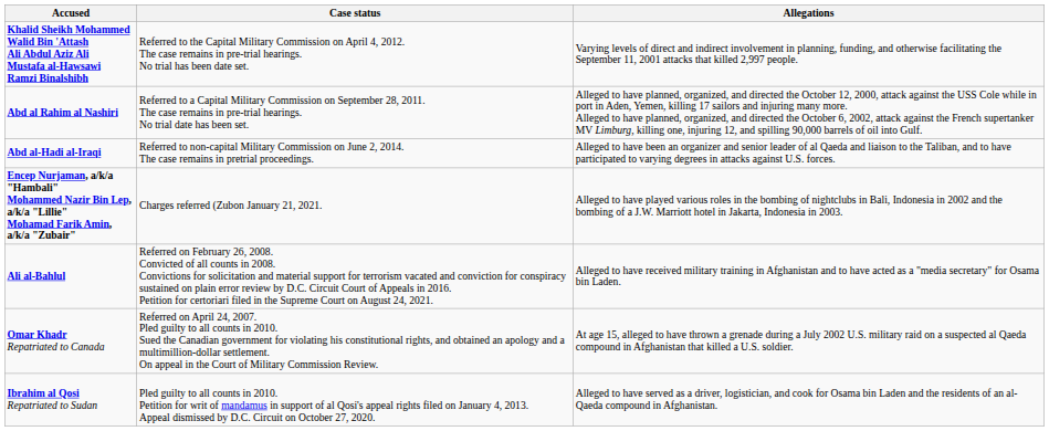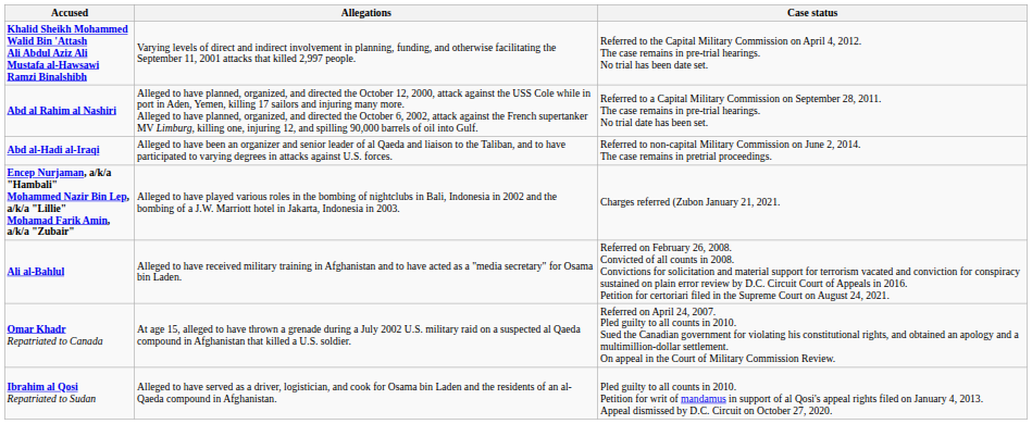columns swapped: Allegations <-> Case status
